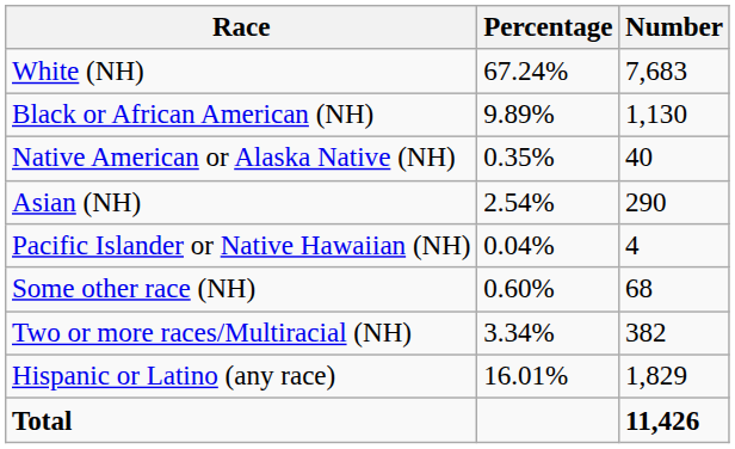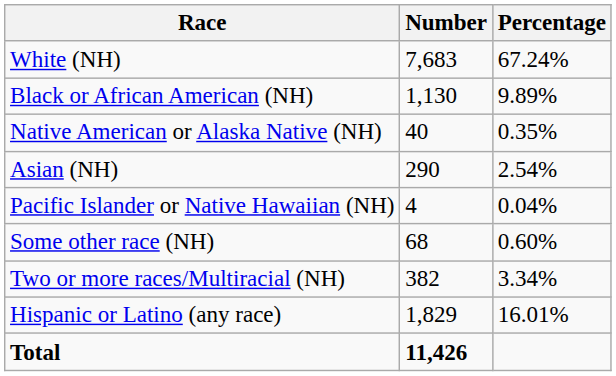columns swapped: Number <-> Percentage
